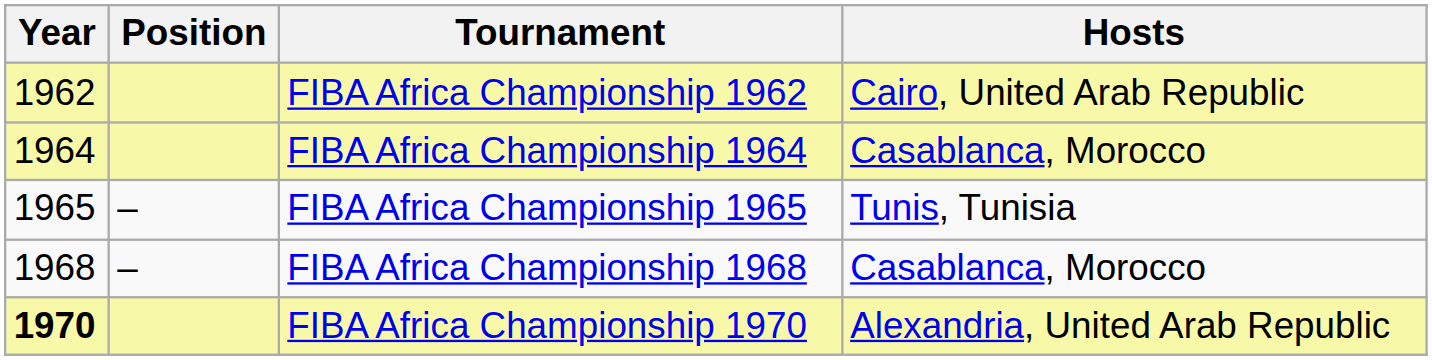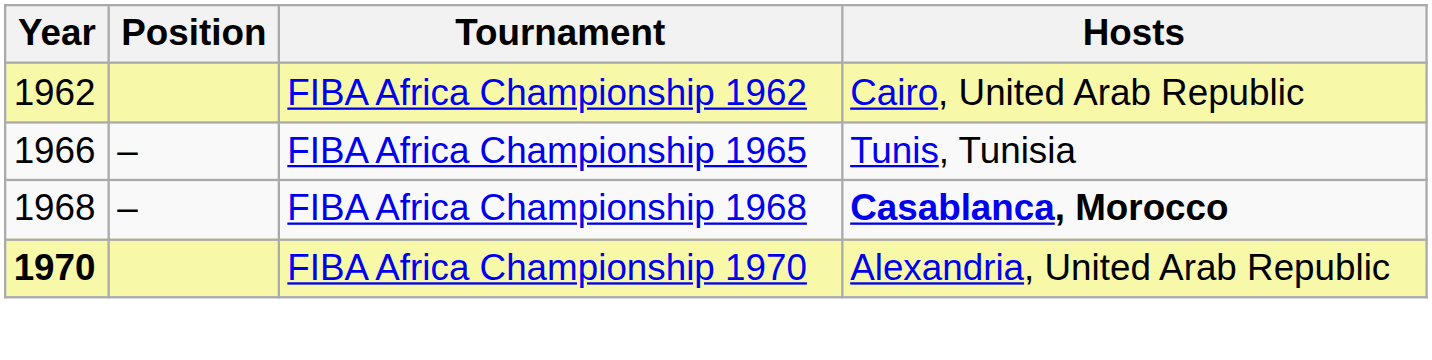- row: 1964 | FIBA Africa Championship 1964 | Casablanca, Morocco
FIBA Africa Championship 1965 | Year: 1965 -> 1966
FIBA Africa Championship 1968 | Hosts: normal -> bold
